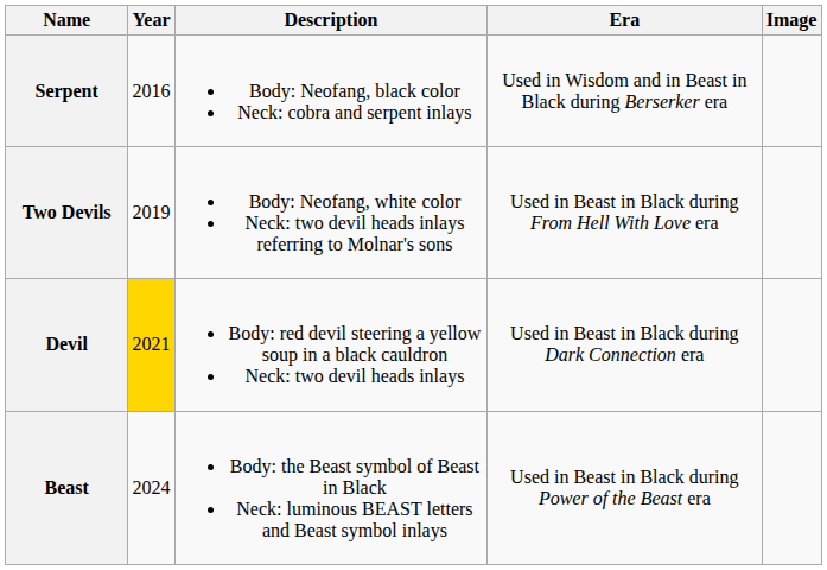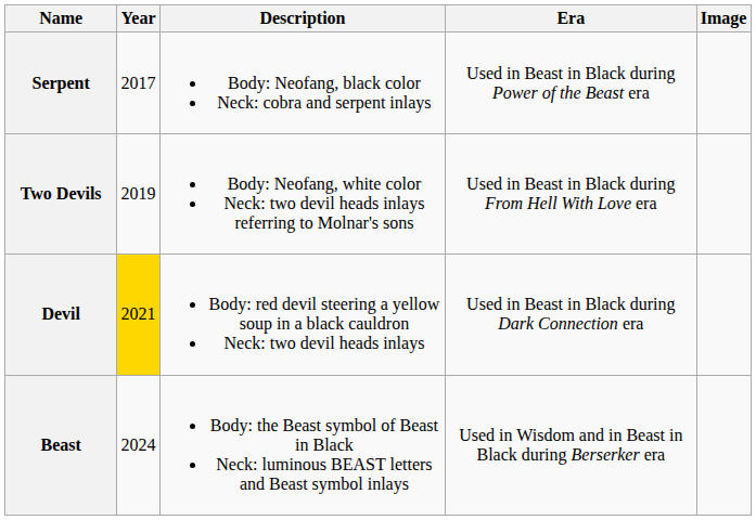Serpent | Year: 2016 -> 2017
Serpent | Era: Used in Wisdom and in Beast in Black during Berserker era -> Used in Beast in Black during Power of the Beast era
Beast | Era: Used in Beast in Black during Power of the Beast era -> Used in Wisdom and in Beast in Black during Berserker era
